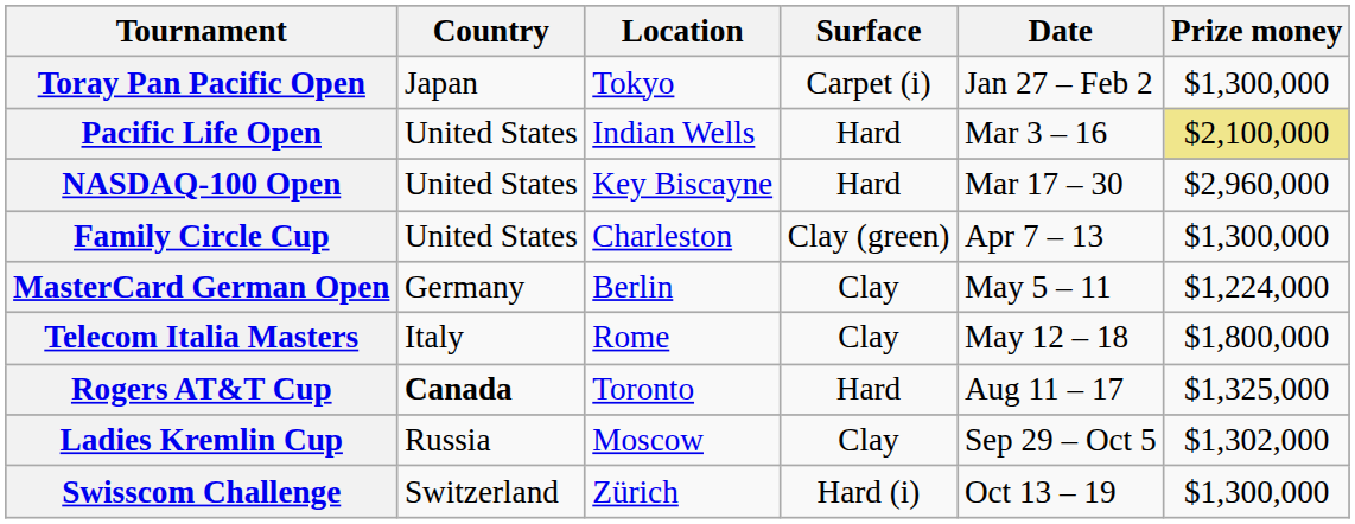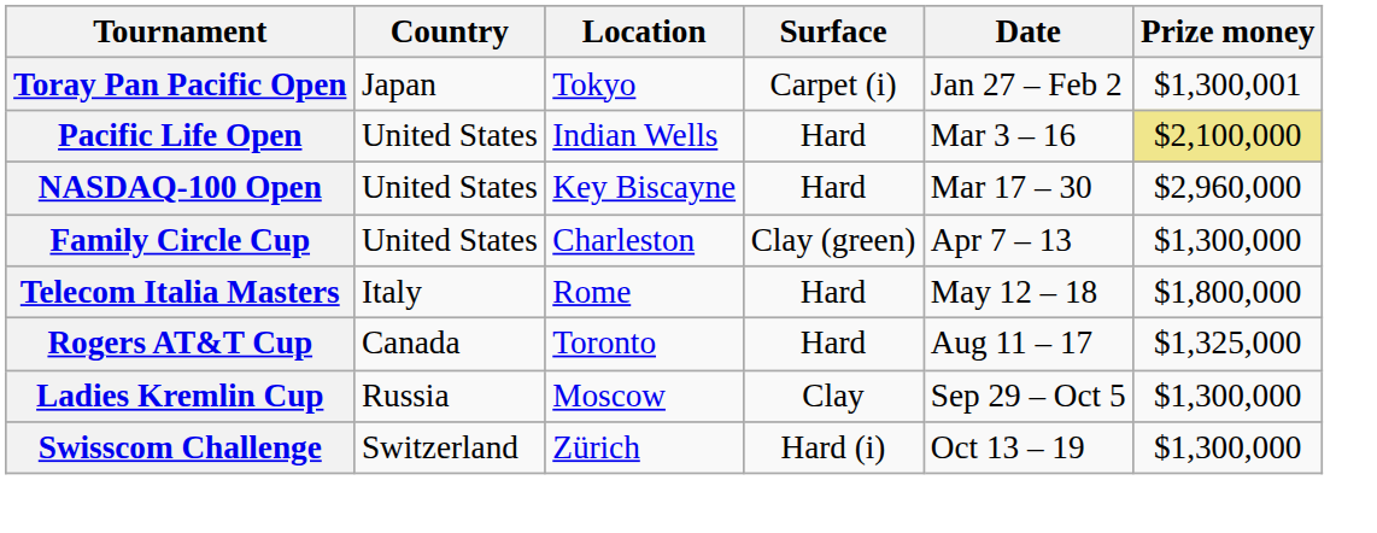Toray Pan Pacific Open | Prize money: $1,300,000 -> $1,300,001
- row: MasterCard German Open | Germany | Berlin | Clay | May 5 – 11 | $1,224,000
Telecom Italia Masters | Surface: Clay -> Hard
Rogers AT&T Cup | Country: bold -> normal
Ladies Kremlin Cup | Prize money: $1,302,000 -> $1,300,000
